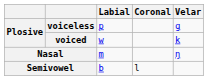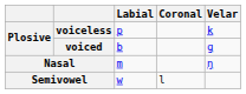voiceless | Velar: ɡ -> k
voiced | Labial: w -> b
voiced | Velar: k -> ɡ
Semivowel | Labial: b -> w
